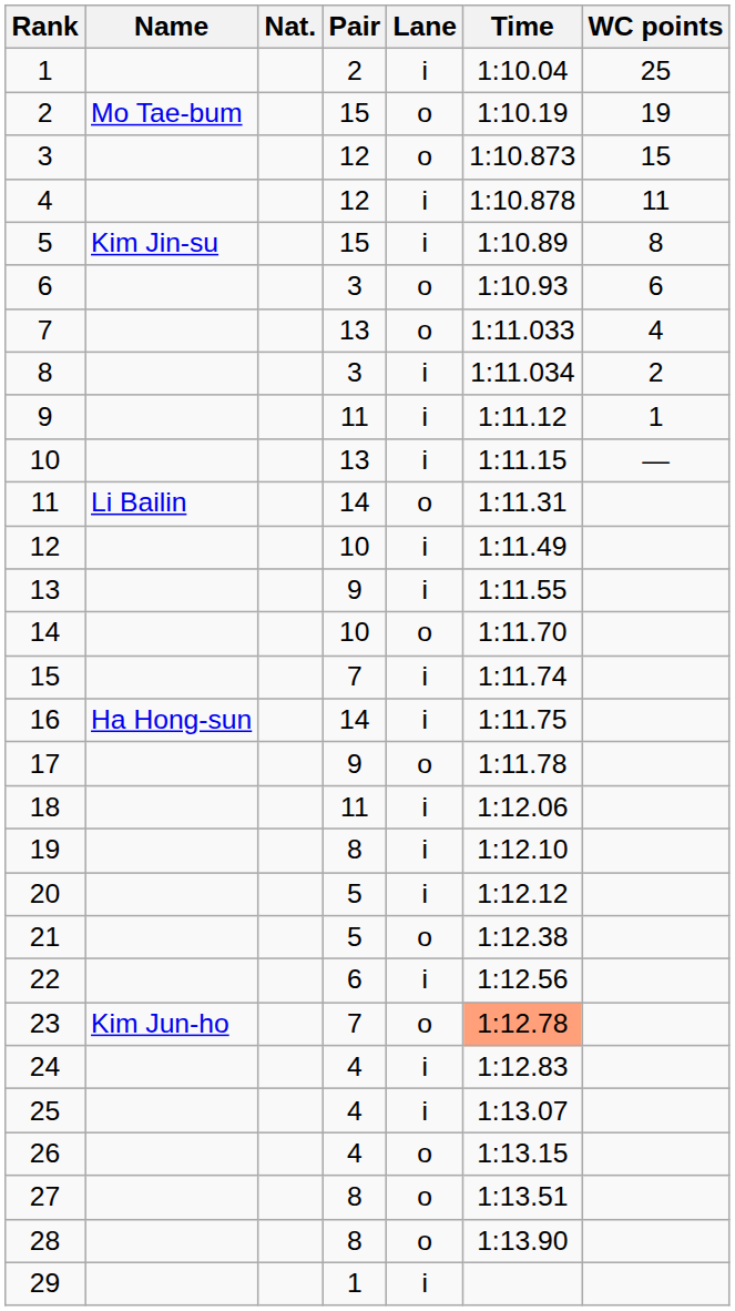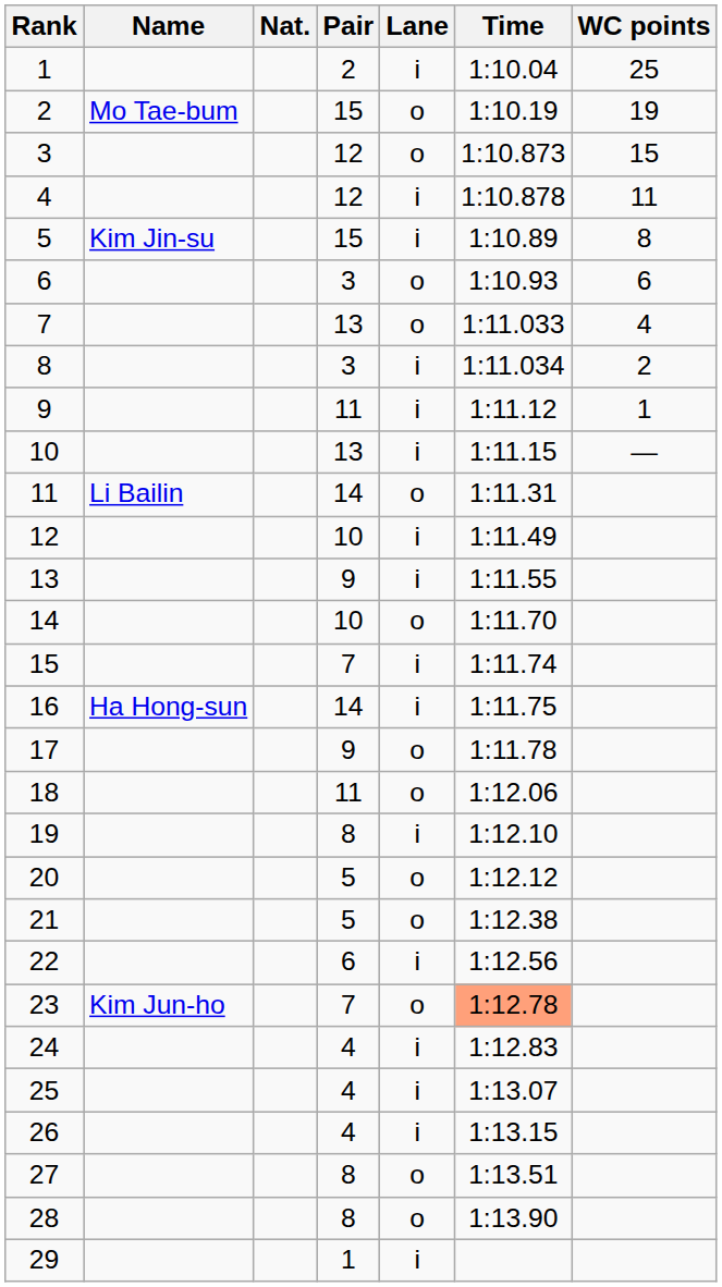18 | Lane: i -> o
20 | Lane: i -> o
26 | Lane: o -> i
